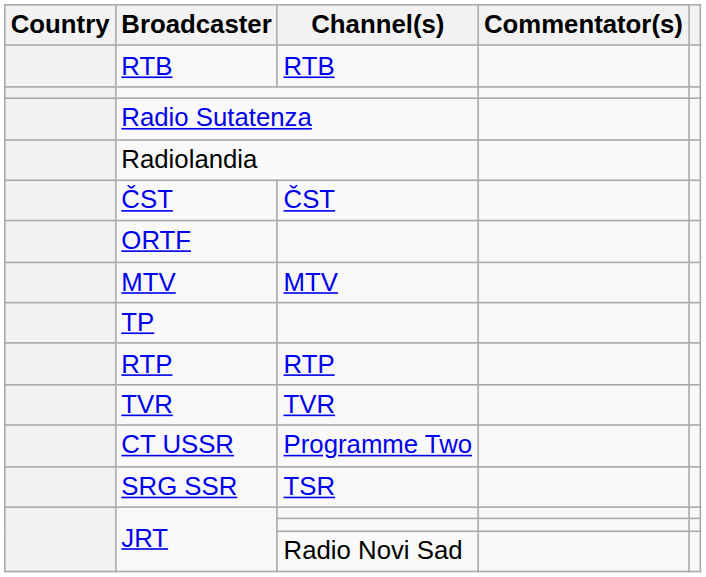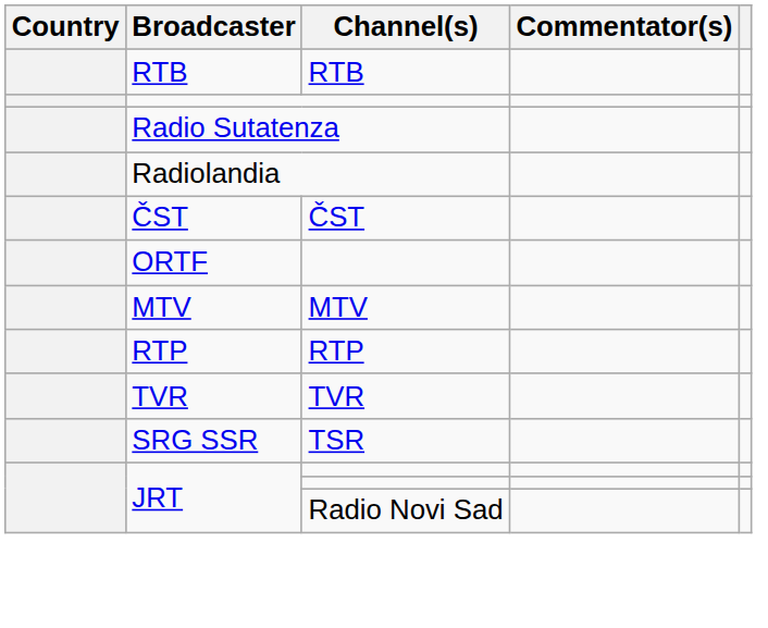- row: TP
- row: CT USSR | Programme Two
